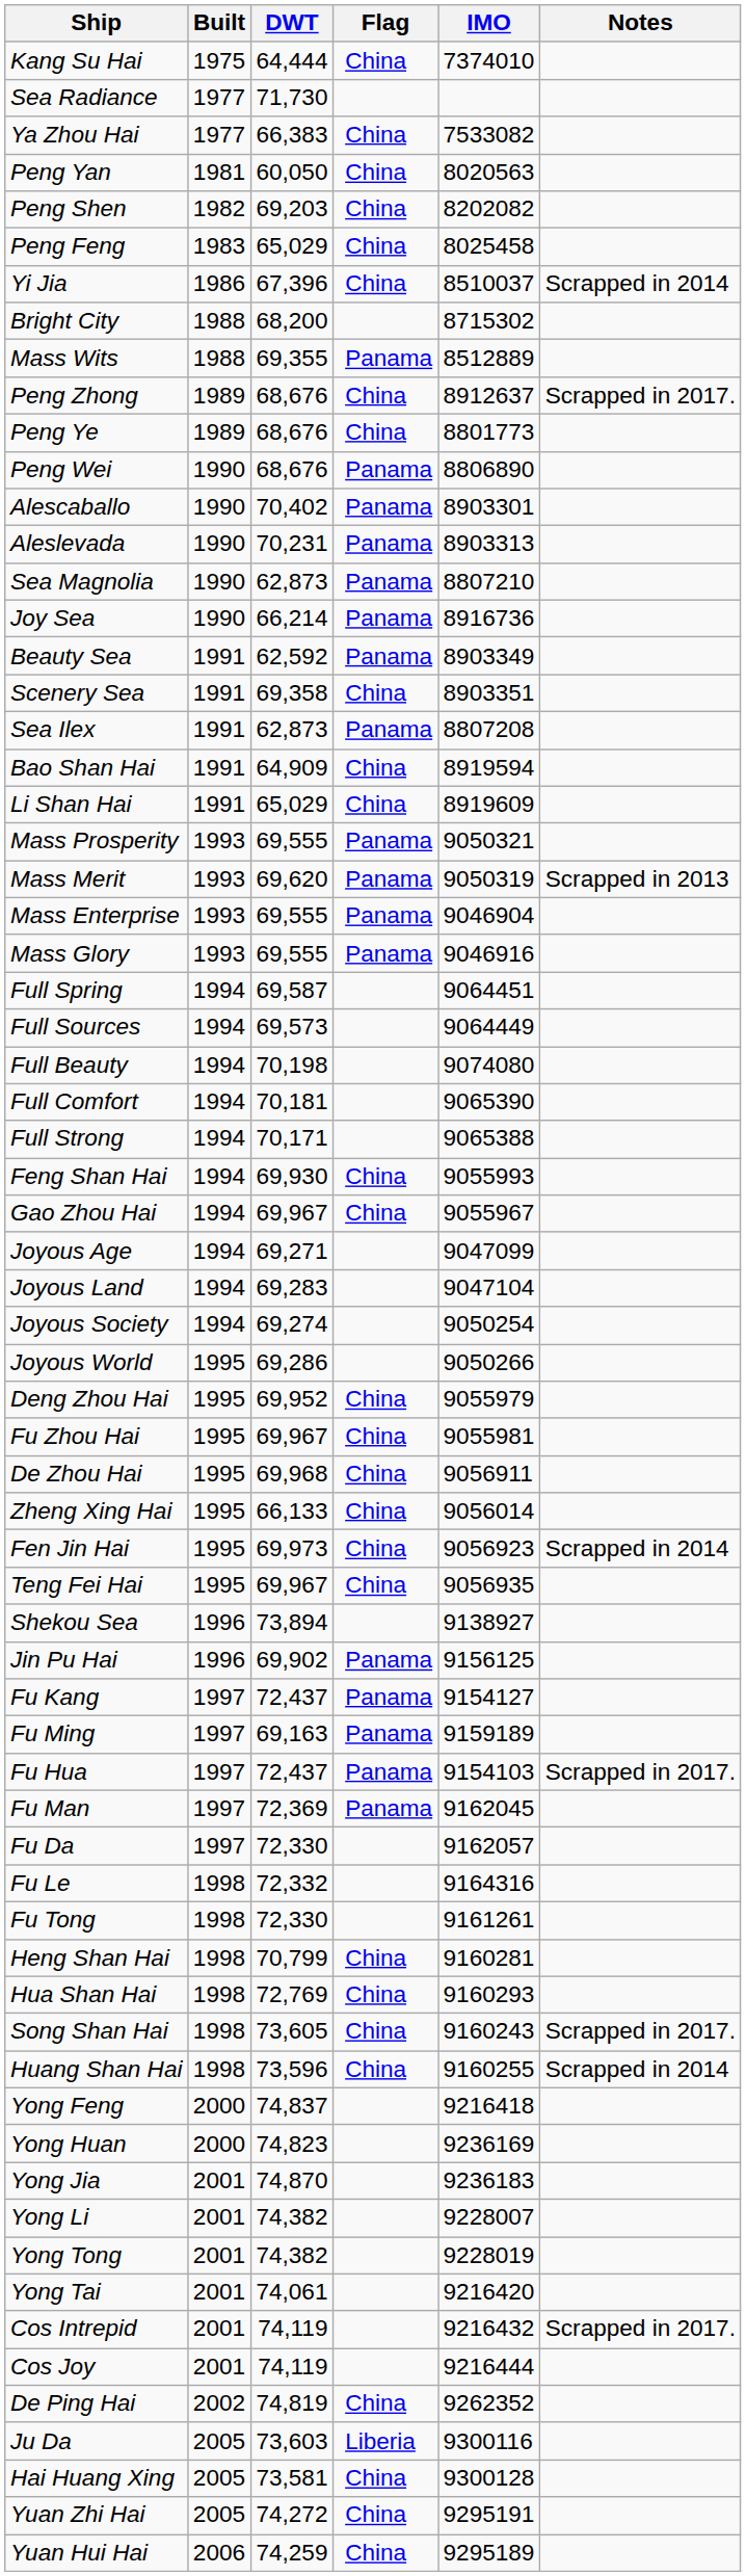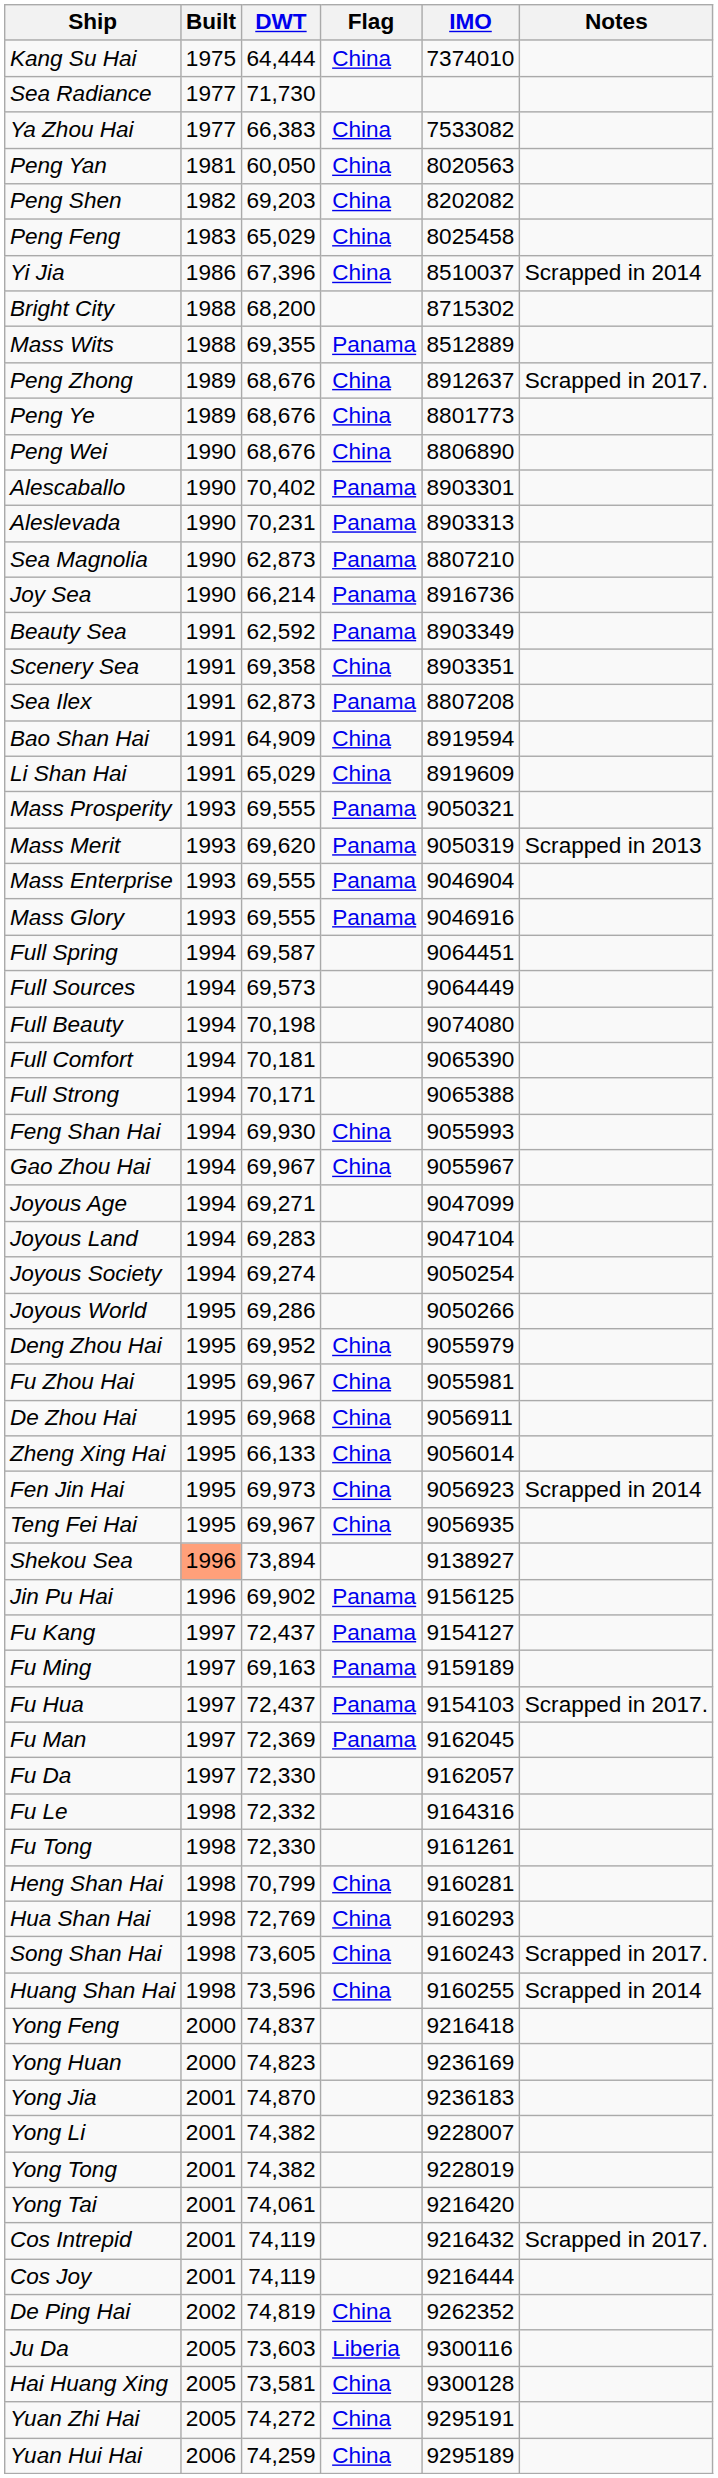Peng Wei | Flag: Panama -> China
Shekou Sea | Built: no background -> lightsalmon background
